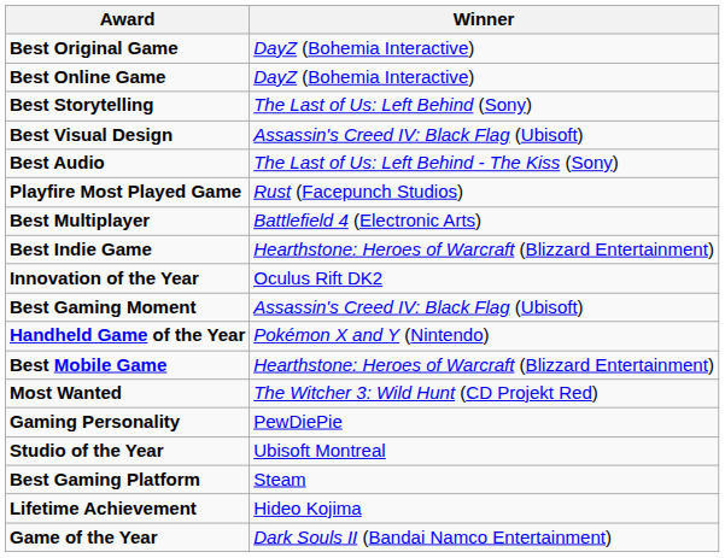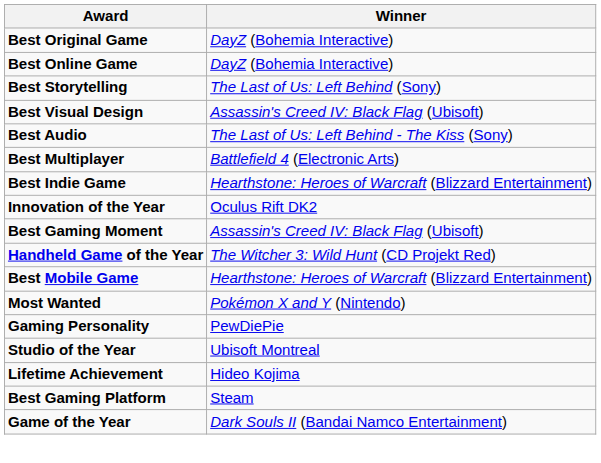- row: Playfire Most Played Game | Rust (Facepunch Studios)
Handheld Game of the Year | Winner: Pokémon X and Y (Nintendo) -> The Witcher 3: Wild Hunt (CD Projekt Red)
Most Wanted | Winner: The Witcher 3: Wild Hunt (CD Projekt Red) -> Pokémon X and Y (Nintendo)
rows swapped: Best Gaming Platform <-> Lifetime Achievement
